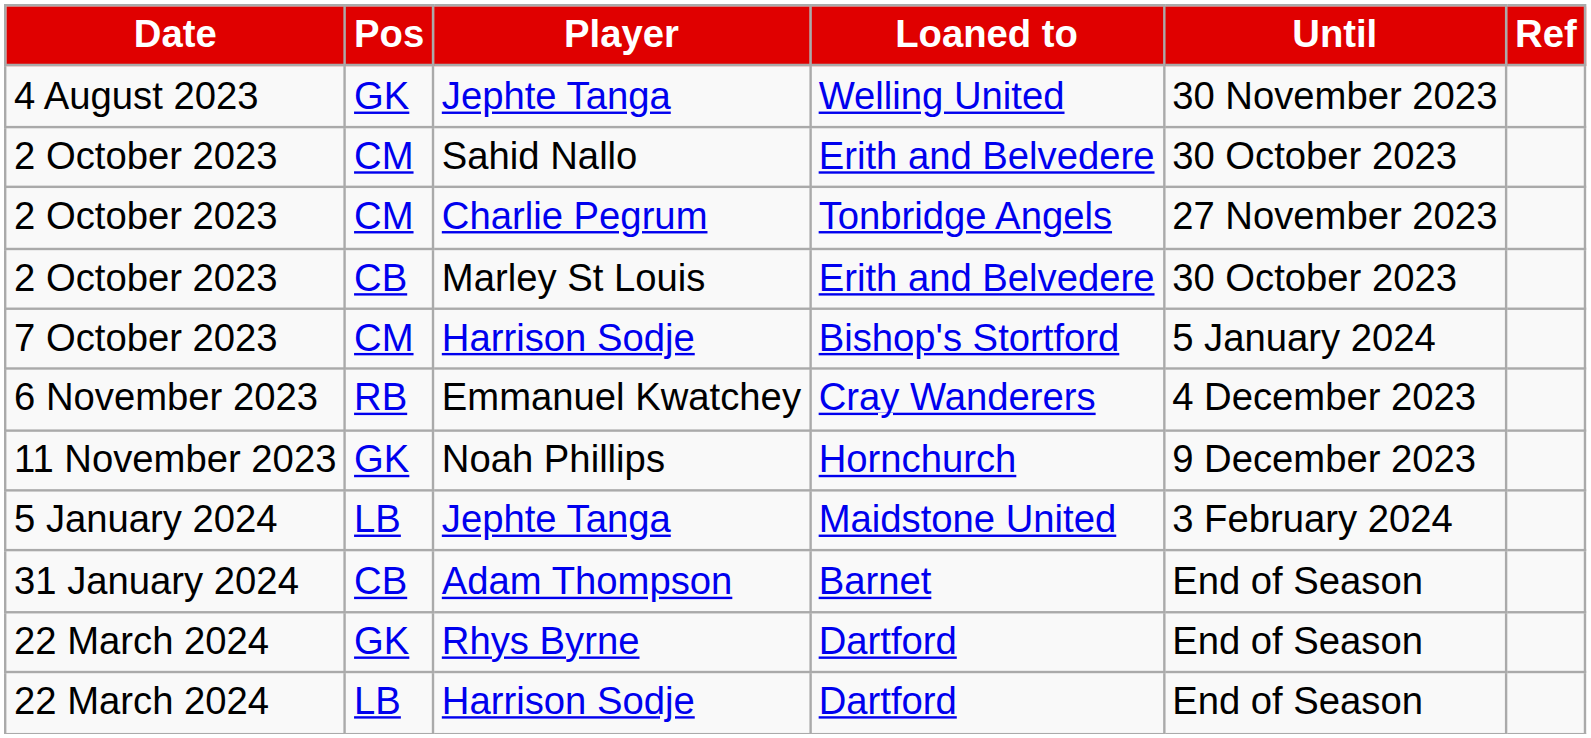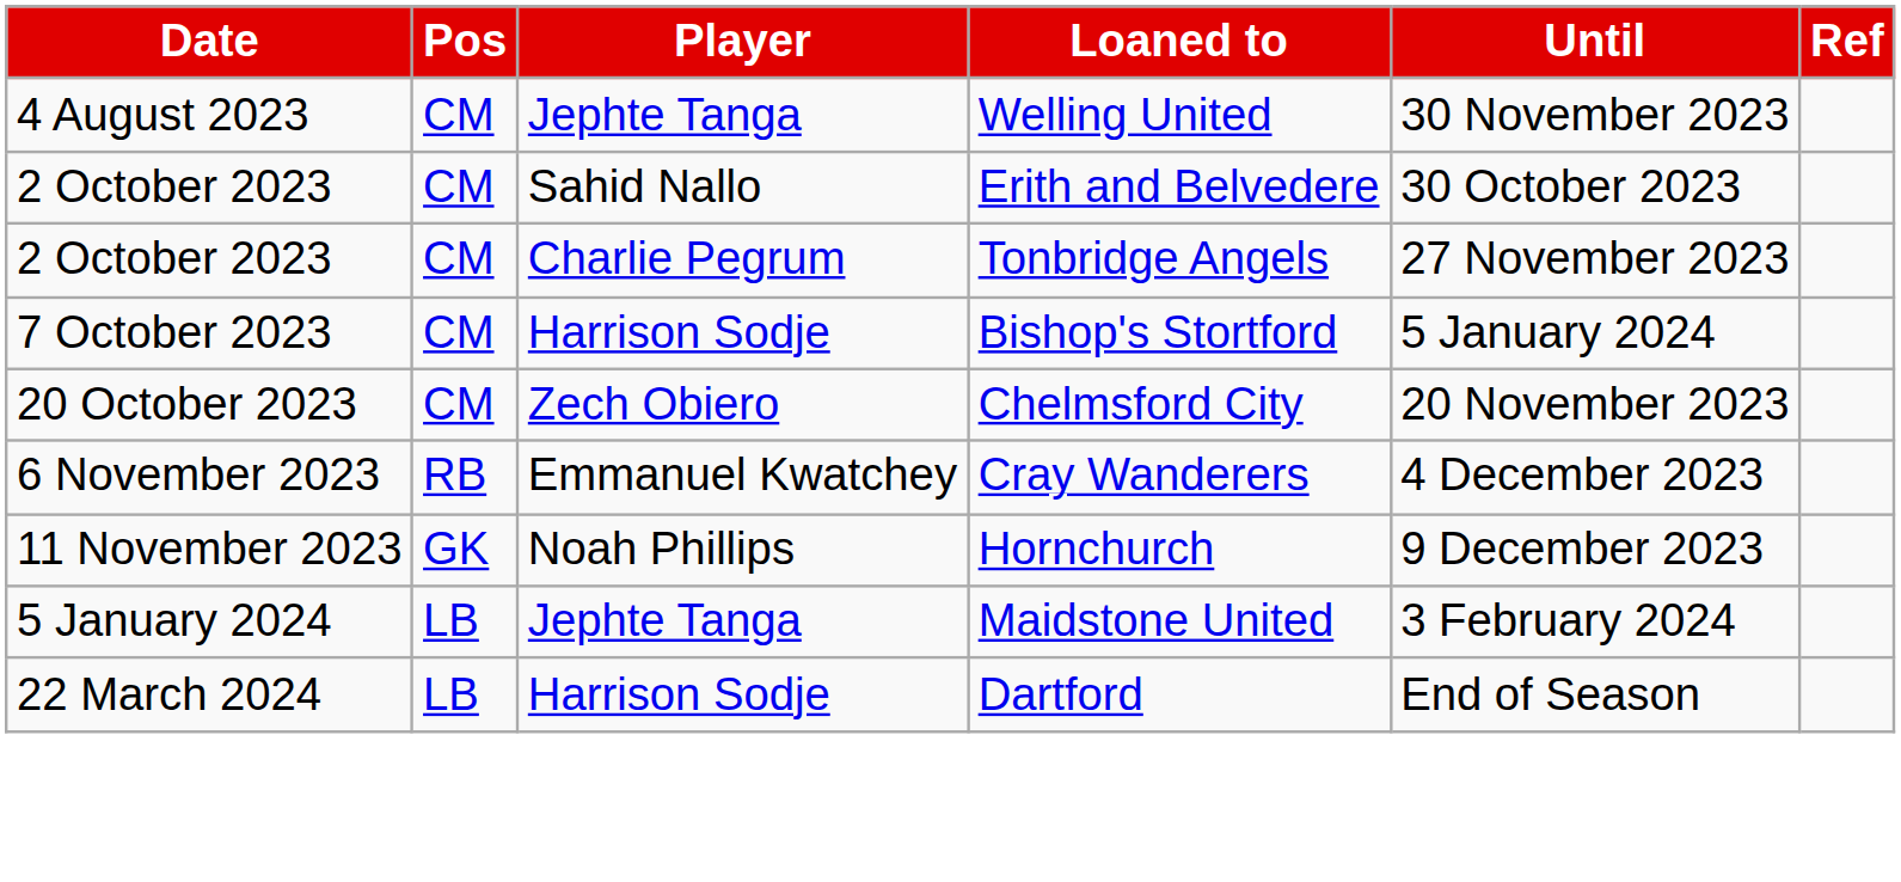Jephte Tanga / Welling United | Pos: GK -> CM
- row: 2 October 2023 | CB | Marley St Louis | Erith and Belvedere | 30 October 2023
+ row: 20 October 2023 | CM | Zech Obiero | Chelmsford City | 20 November 2023
- row: 31 January 2024 | CB | Adam Thompson | Barnet | End of Season
- row: 22 March 2024 | GK | Rhys Byrne | Dartford | End of Season
